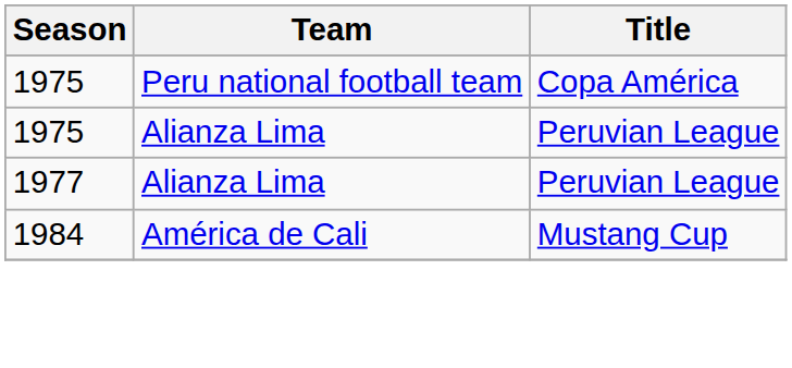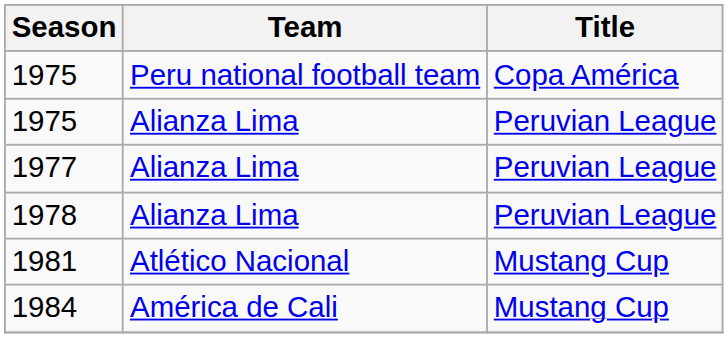+ row: 1978 | Alianza Lima | Peruvian League
+ row: 1981 | Atlético Nacional | Mustang Cup
